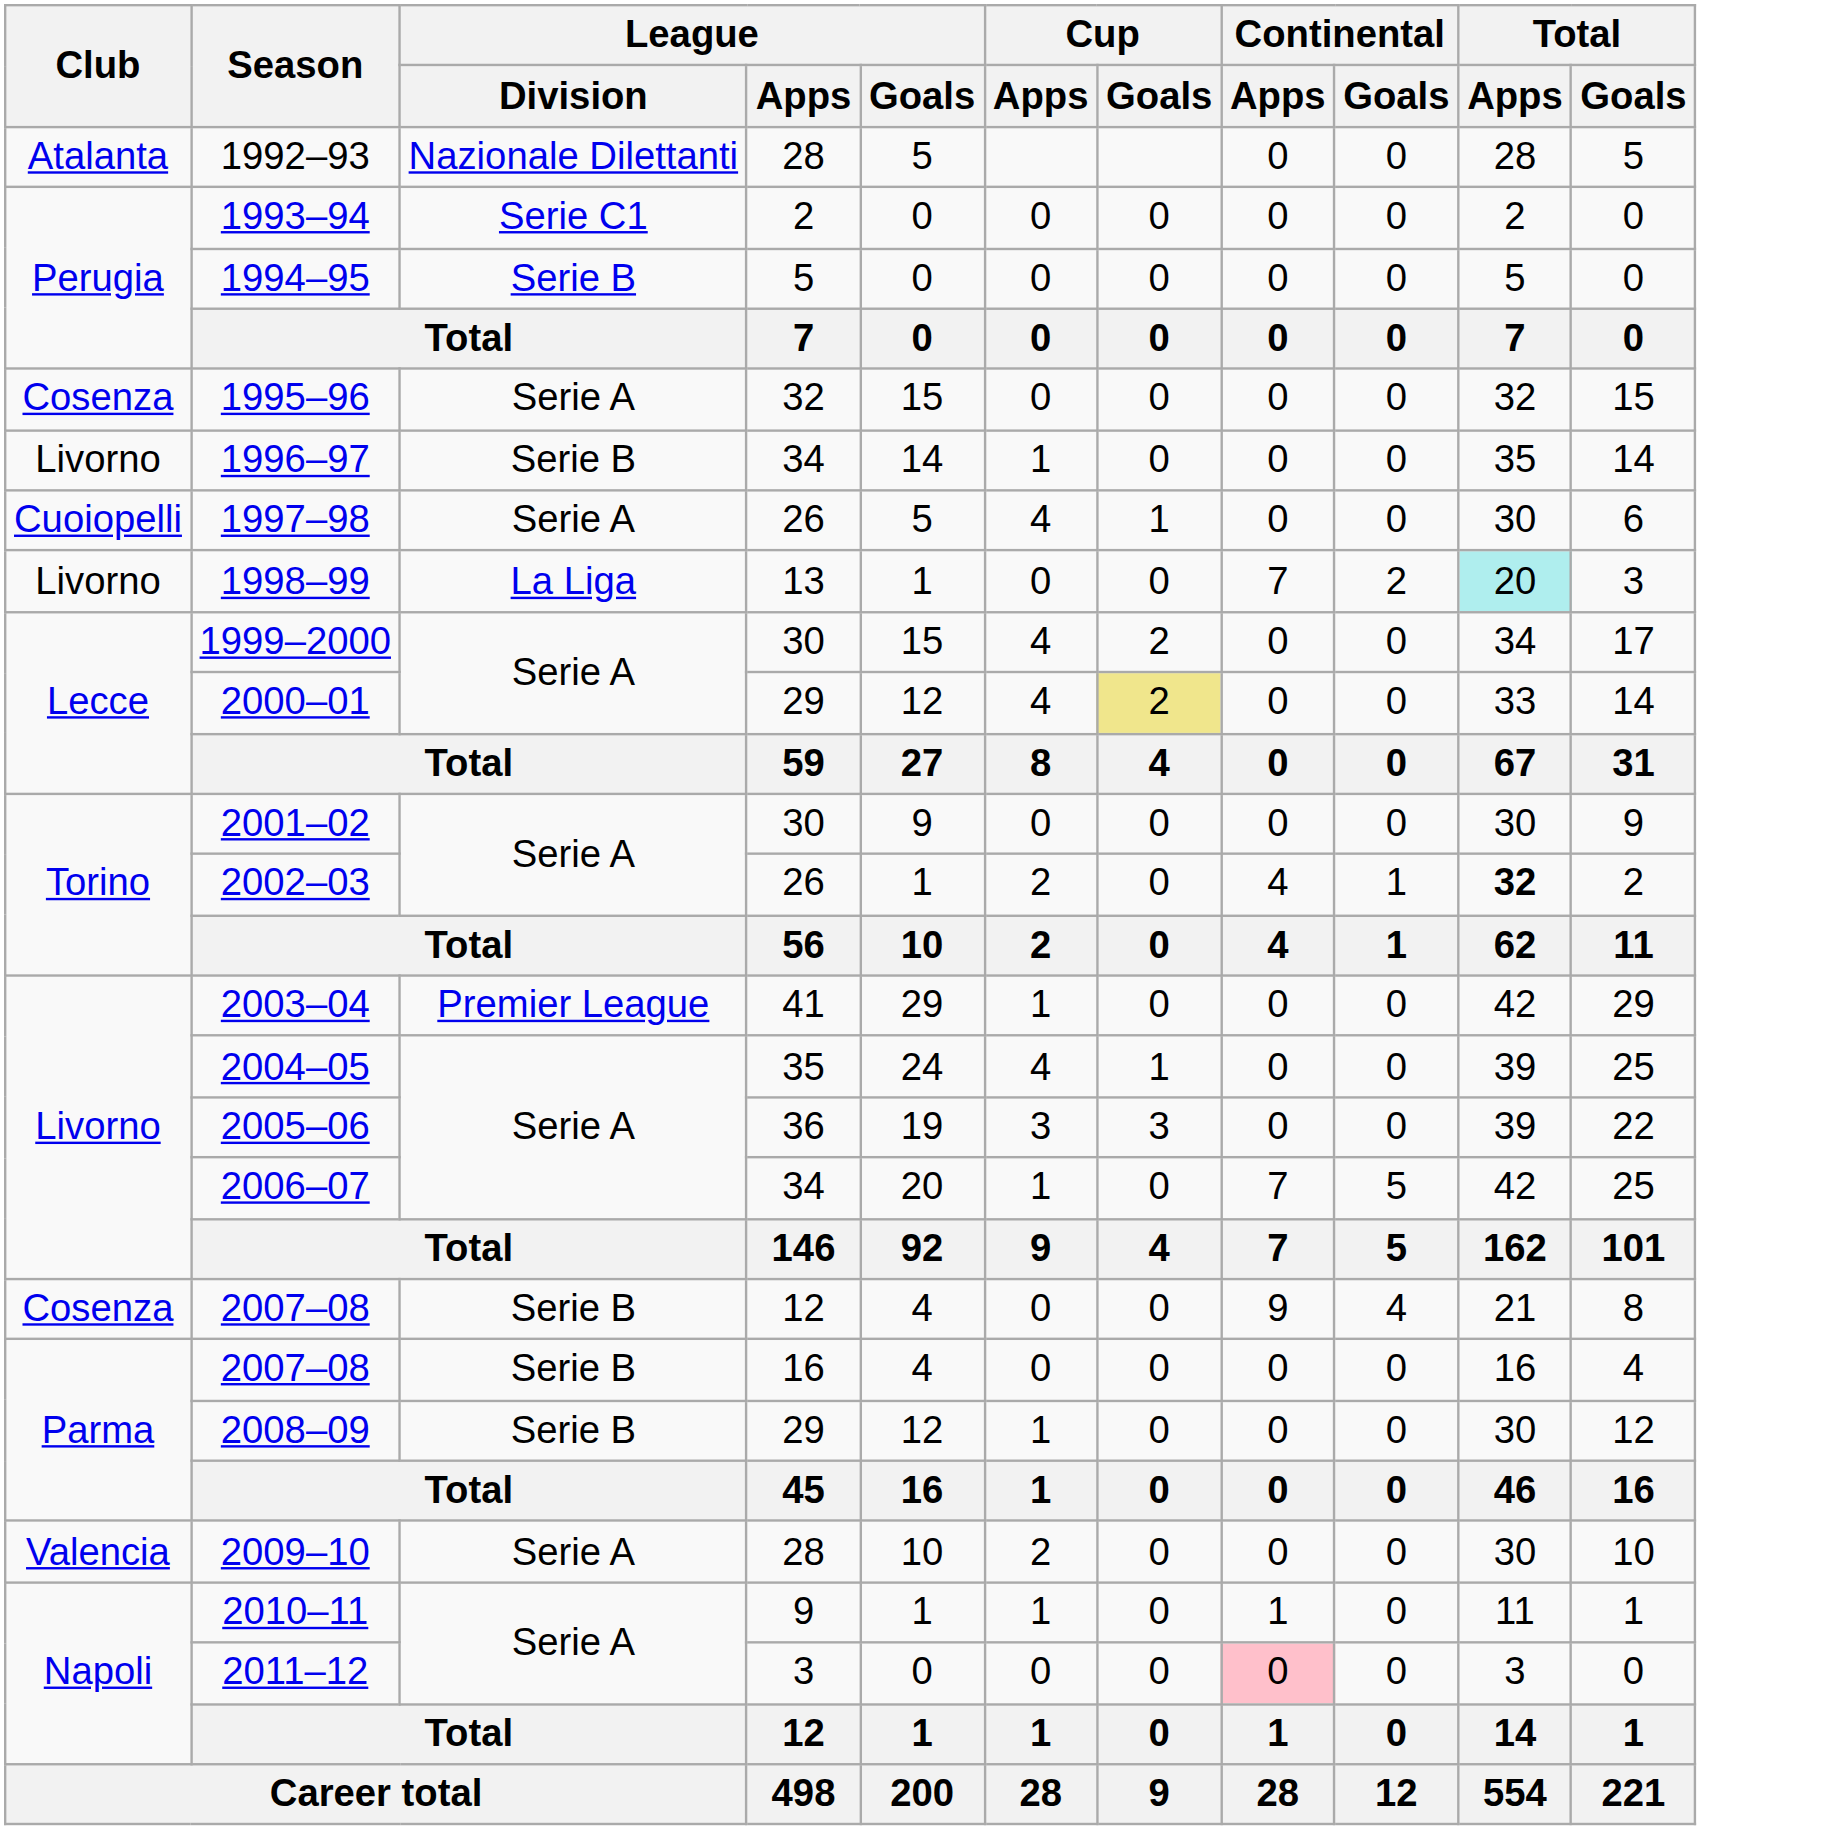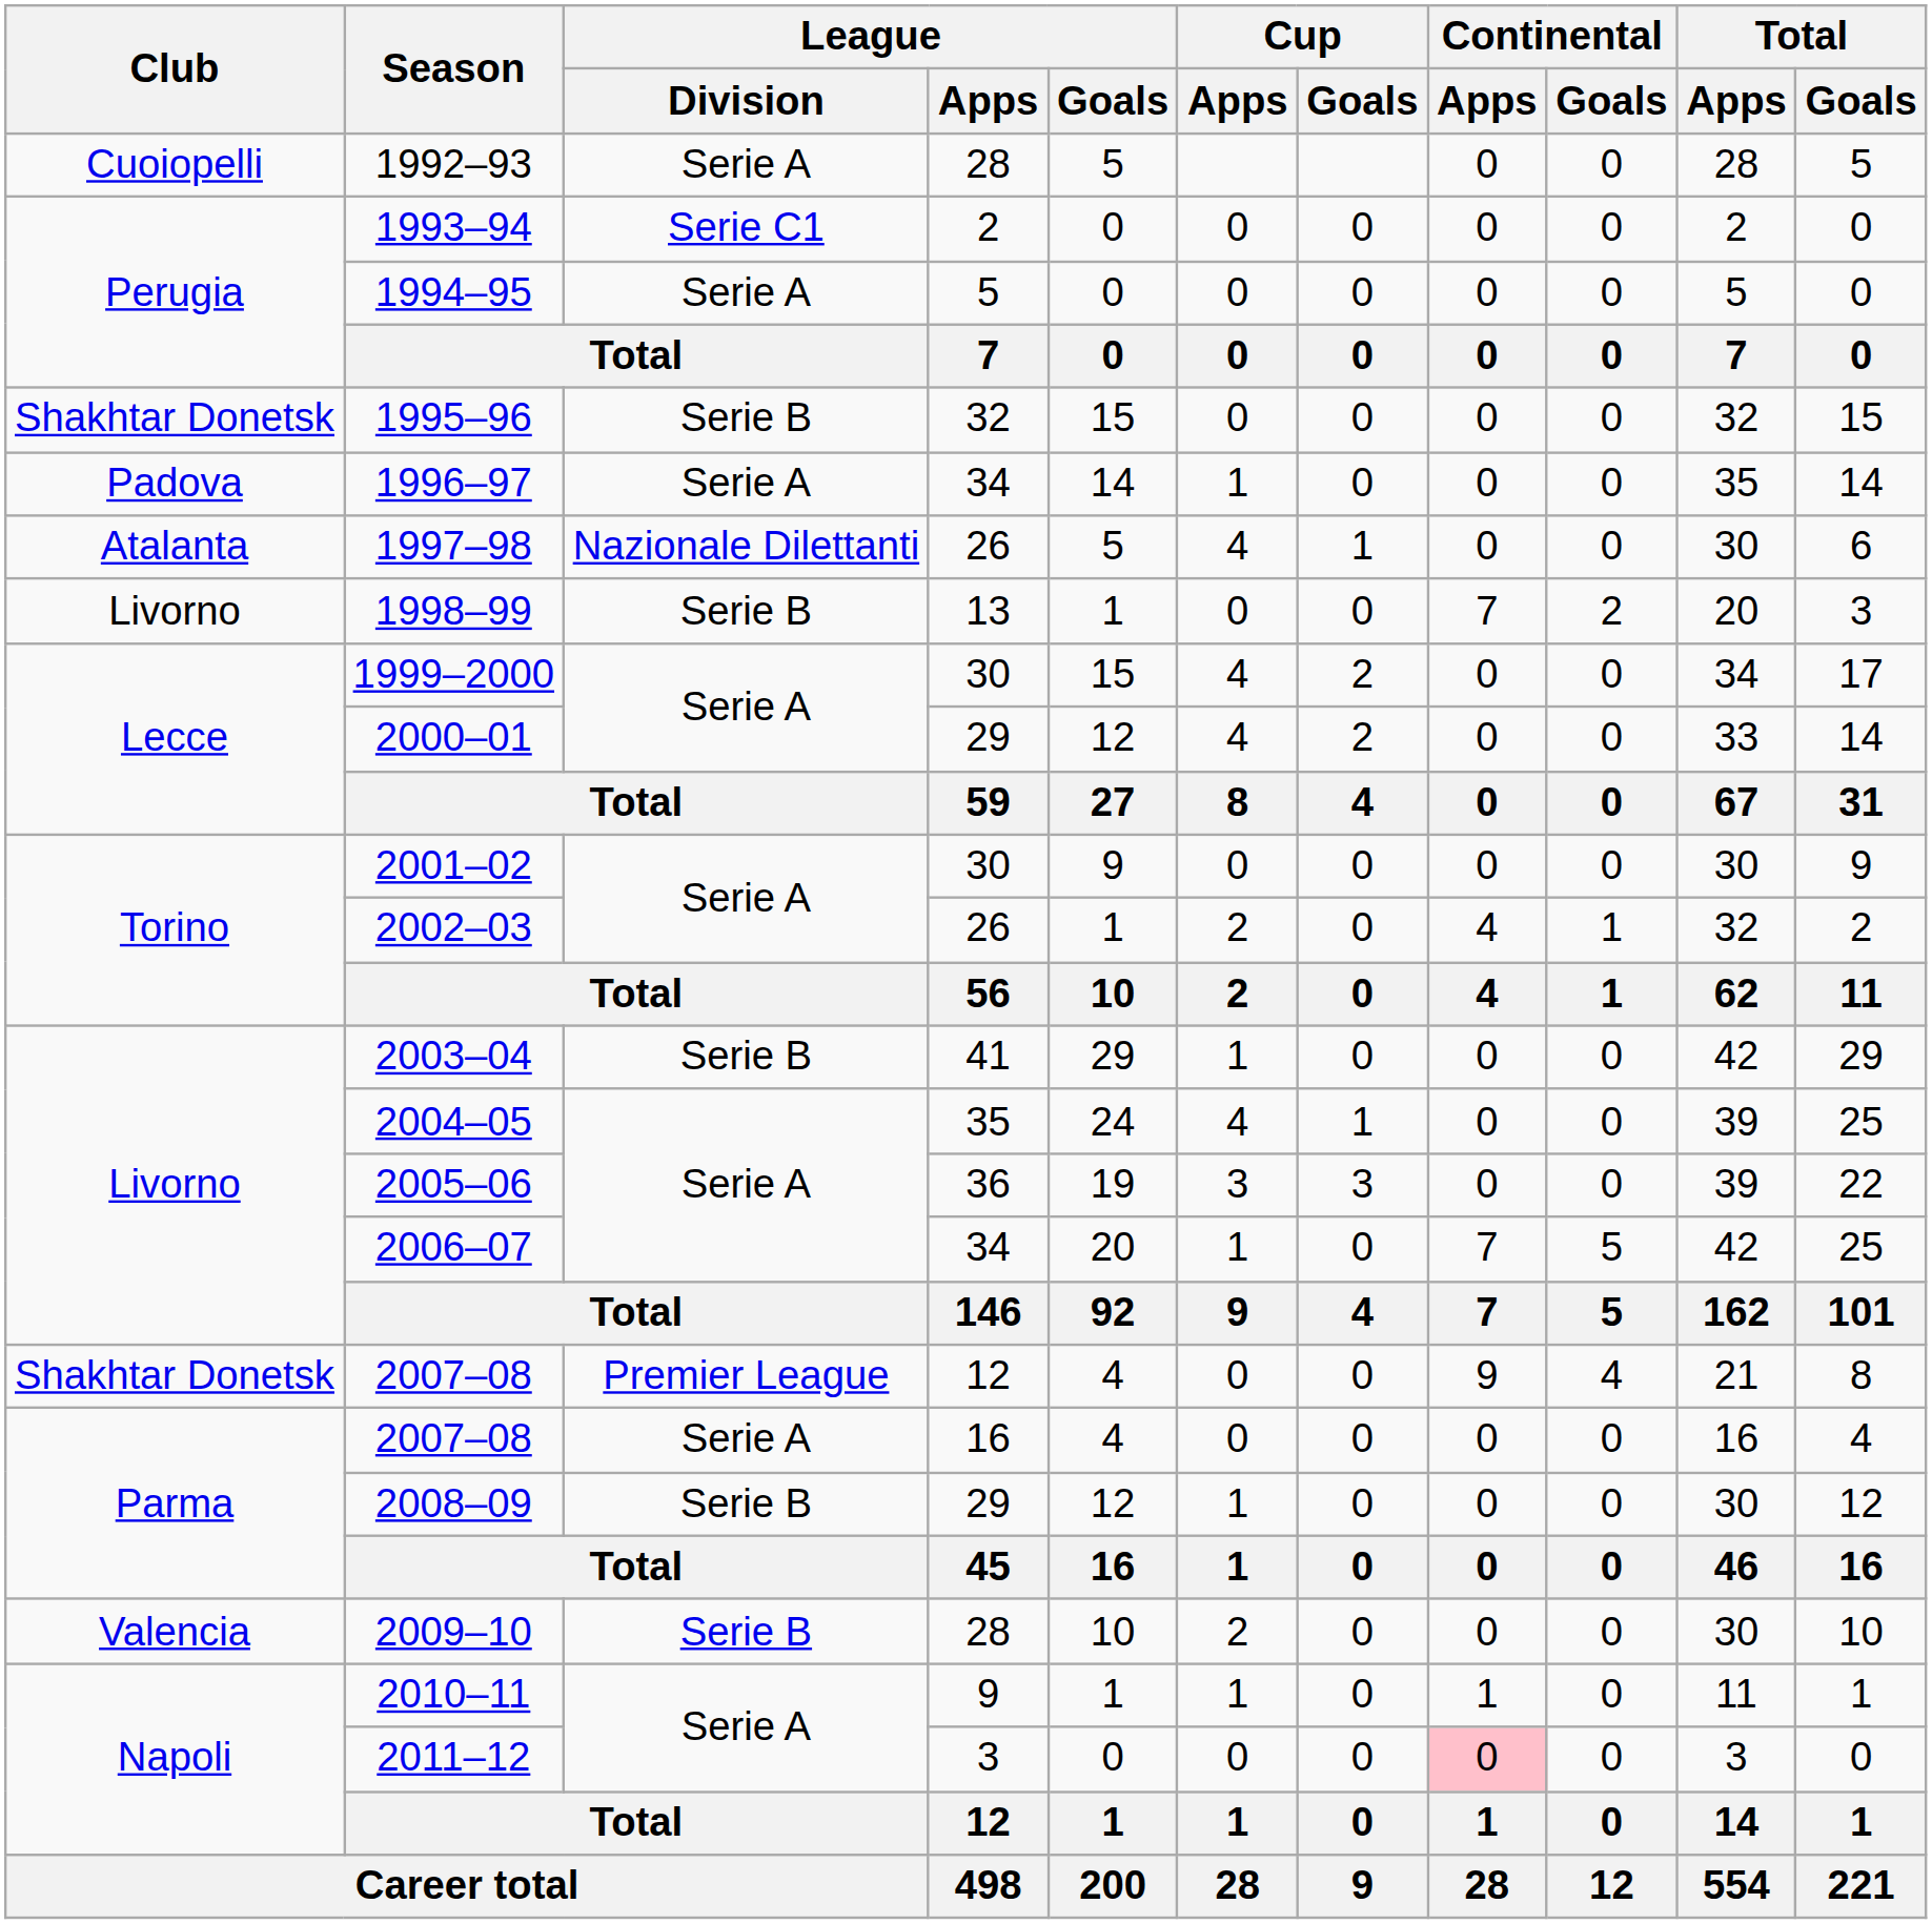1992–93 | Club: Atalanta -> Cuoiopelli
1992–93 | League / Division: Nazionale Dilettanti -> Serie A
1994–95 | League / Division: Serie B -> Serie A
1995–96 | Club: Cosenza -> Shakhtar Donetsk
1995–96 | League / Division: Serie A -> Serie B
1996–97 | Club: Livorno -> Padova
1996–97 | League / Division: Serie B -> Serie A
1997–98 | Club: Cuoiopelli -> Atalanta
1997–98 | League / Division: Serie A -> Nazionale Dilettanti
1998–99 | League / Division: La Liga -> Serie B
1998–99 | Total / Apps: paleturquoise background -> no background
2000–01 | Cup / Goals: khaki background -> no background
2002–03 | Total / Apps: bold -> normal
2003–04 | League / Division: Premier League -> Serie B
2007–08 / 12 | Club: Cosenza -> Shakhtar Donetsk
2007–08 / 12 | League / Division: Serie B -> Premier League
2007–08 / 16 | League / Division: Serie B -> Serie A
2009–10 | League / Division: Serie A -> Serie B
